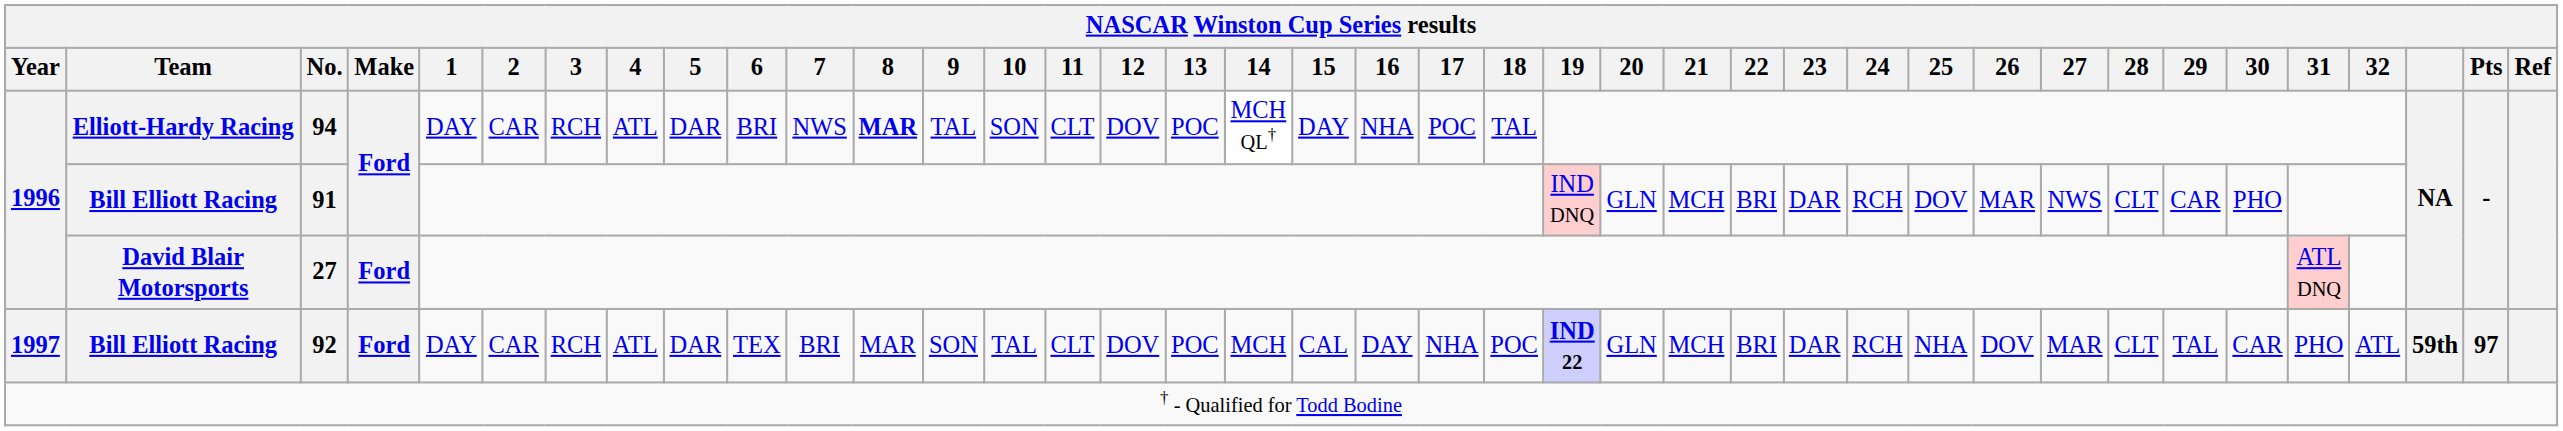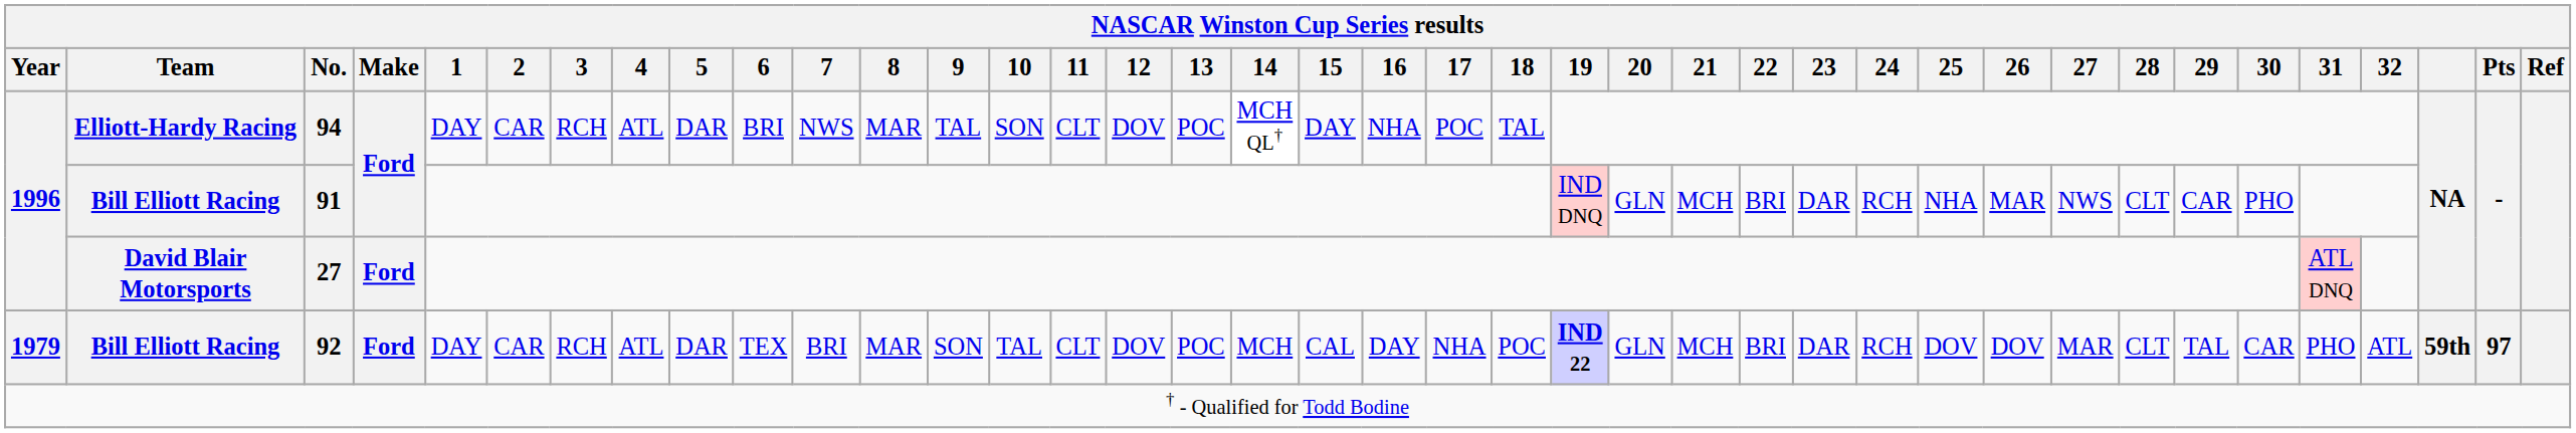94 | 8: bold -> normal
91 | 25: DOV -> NHA
92 | Year: 1997 -> 1979
92 | 25: NHA -> DOV
